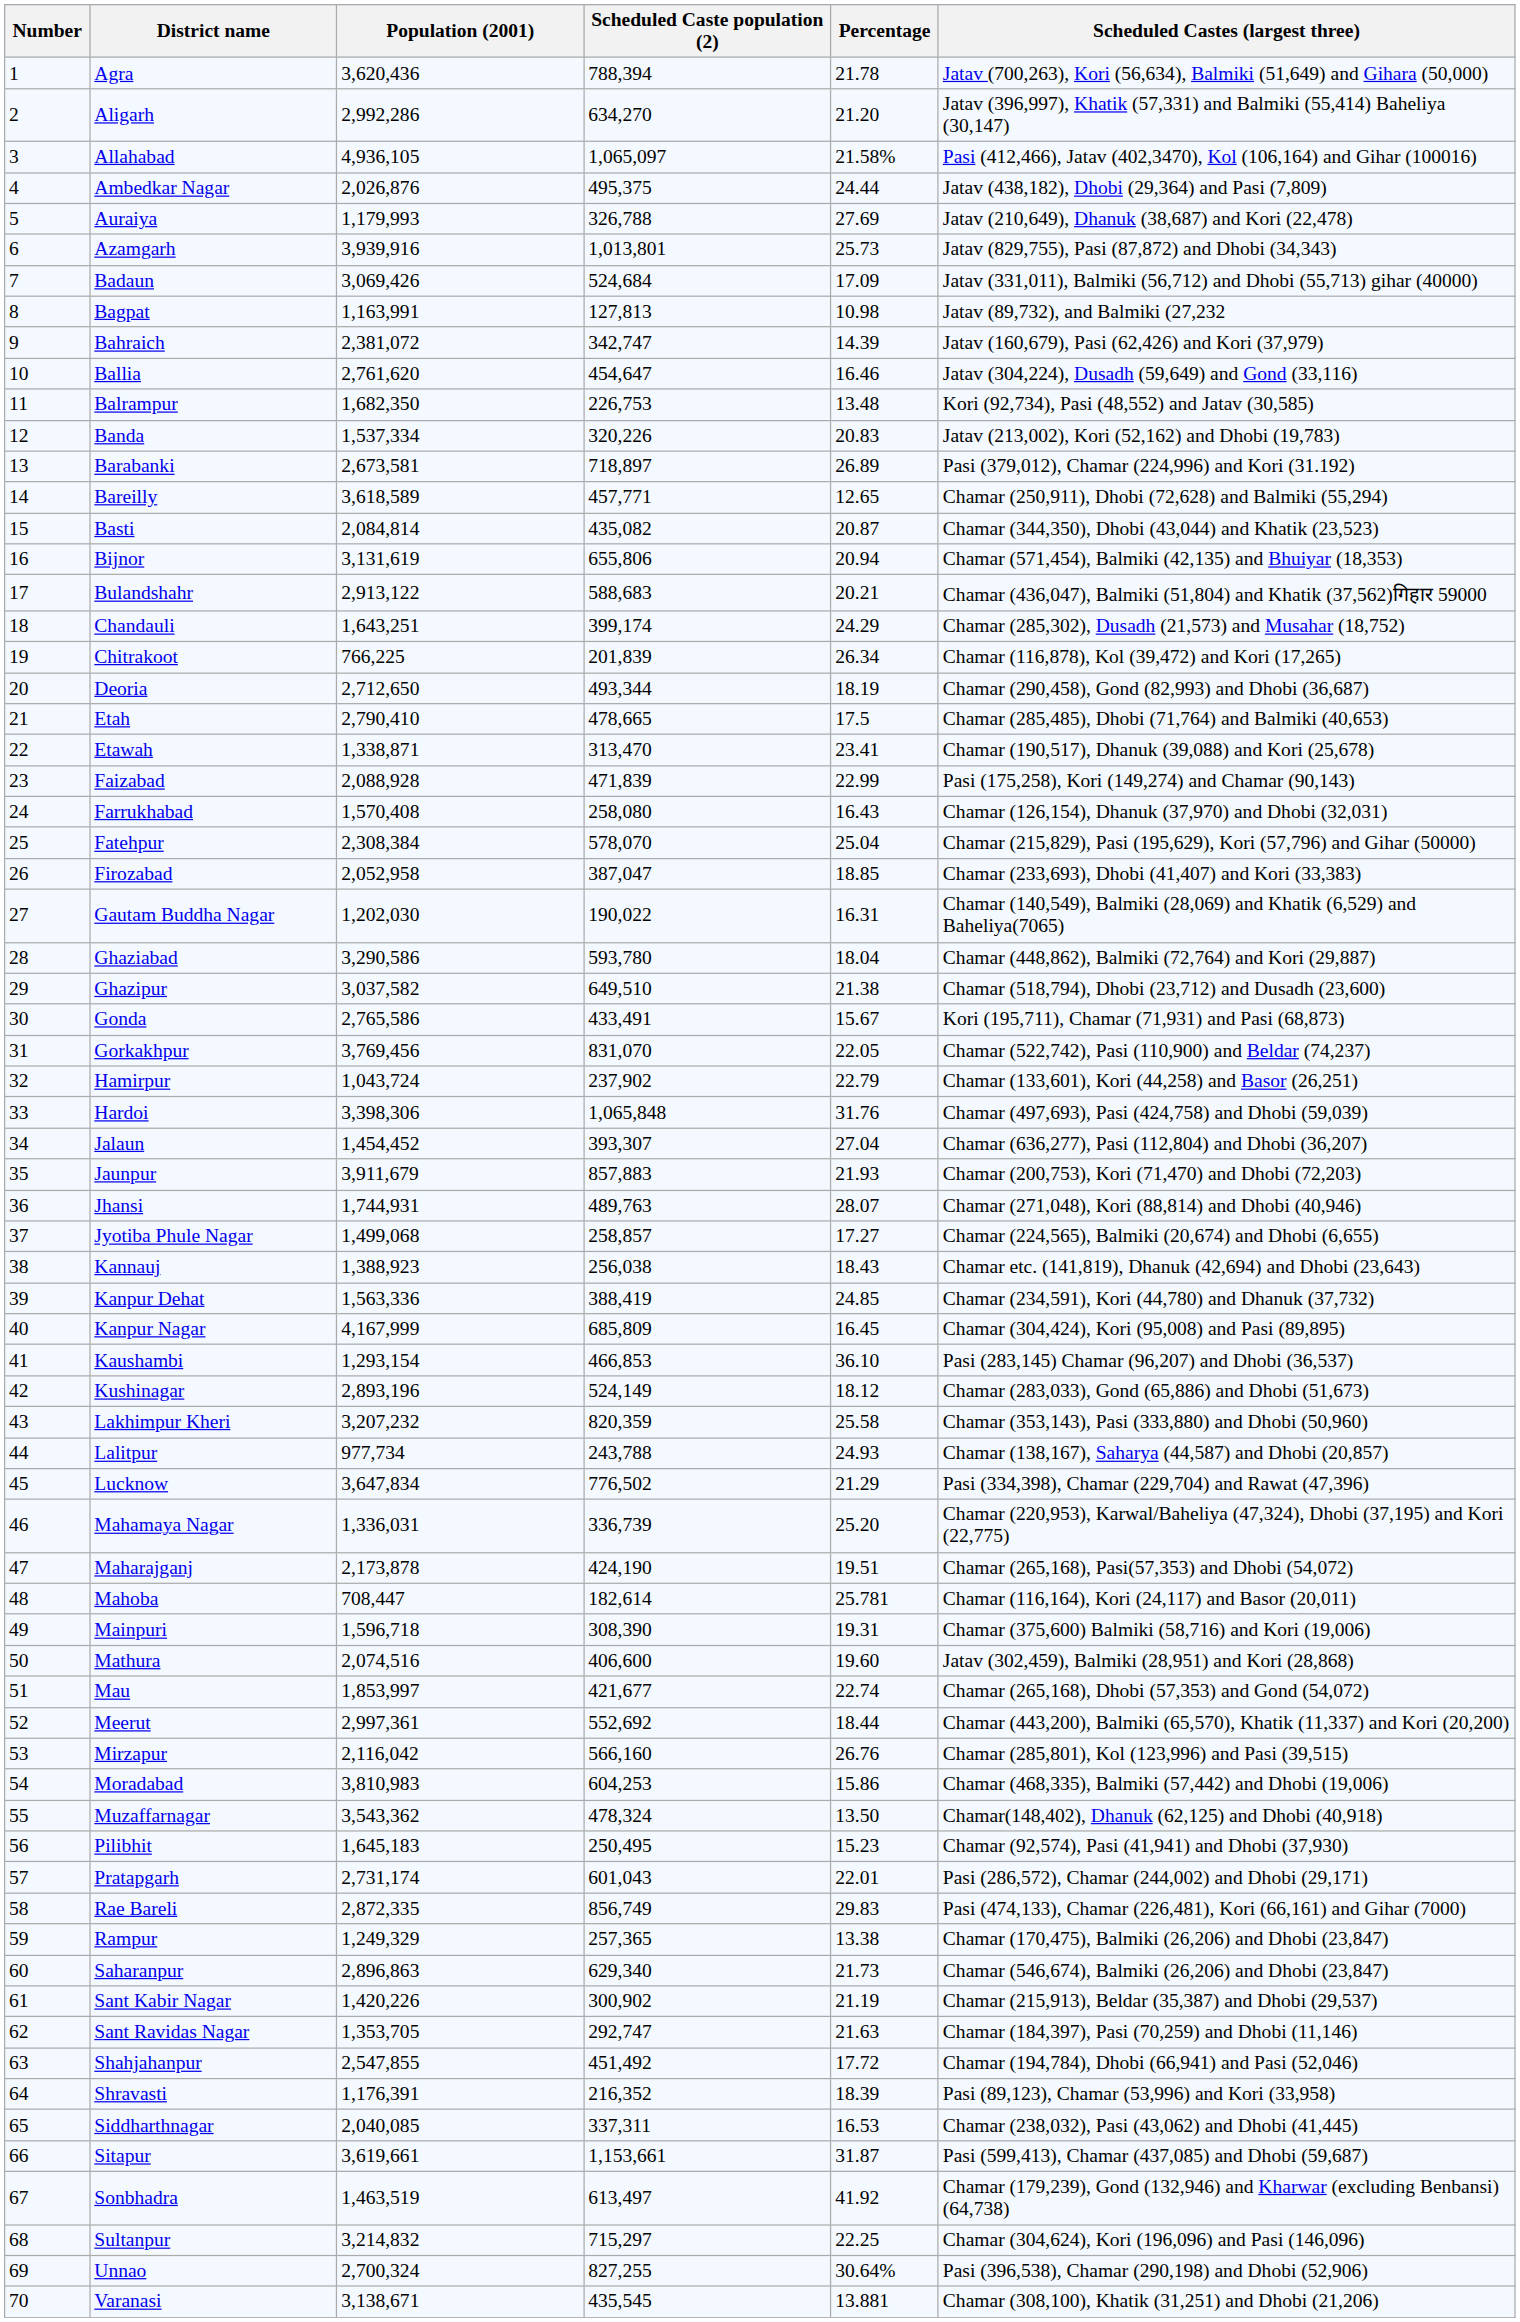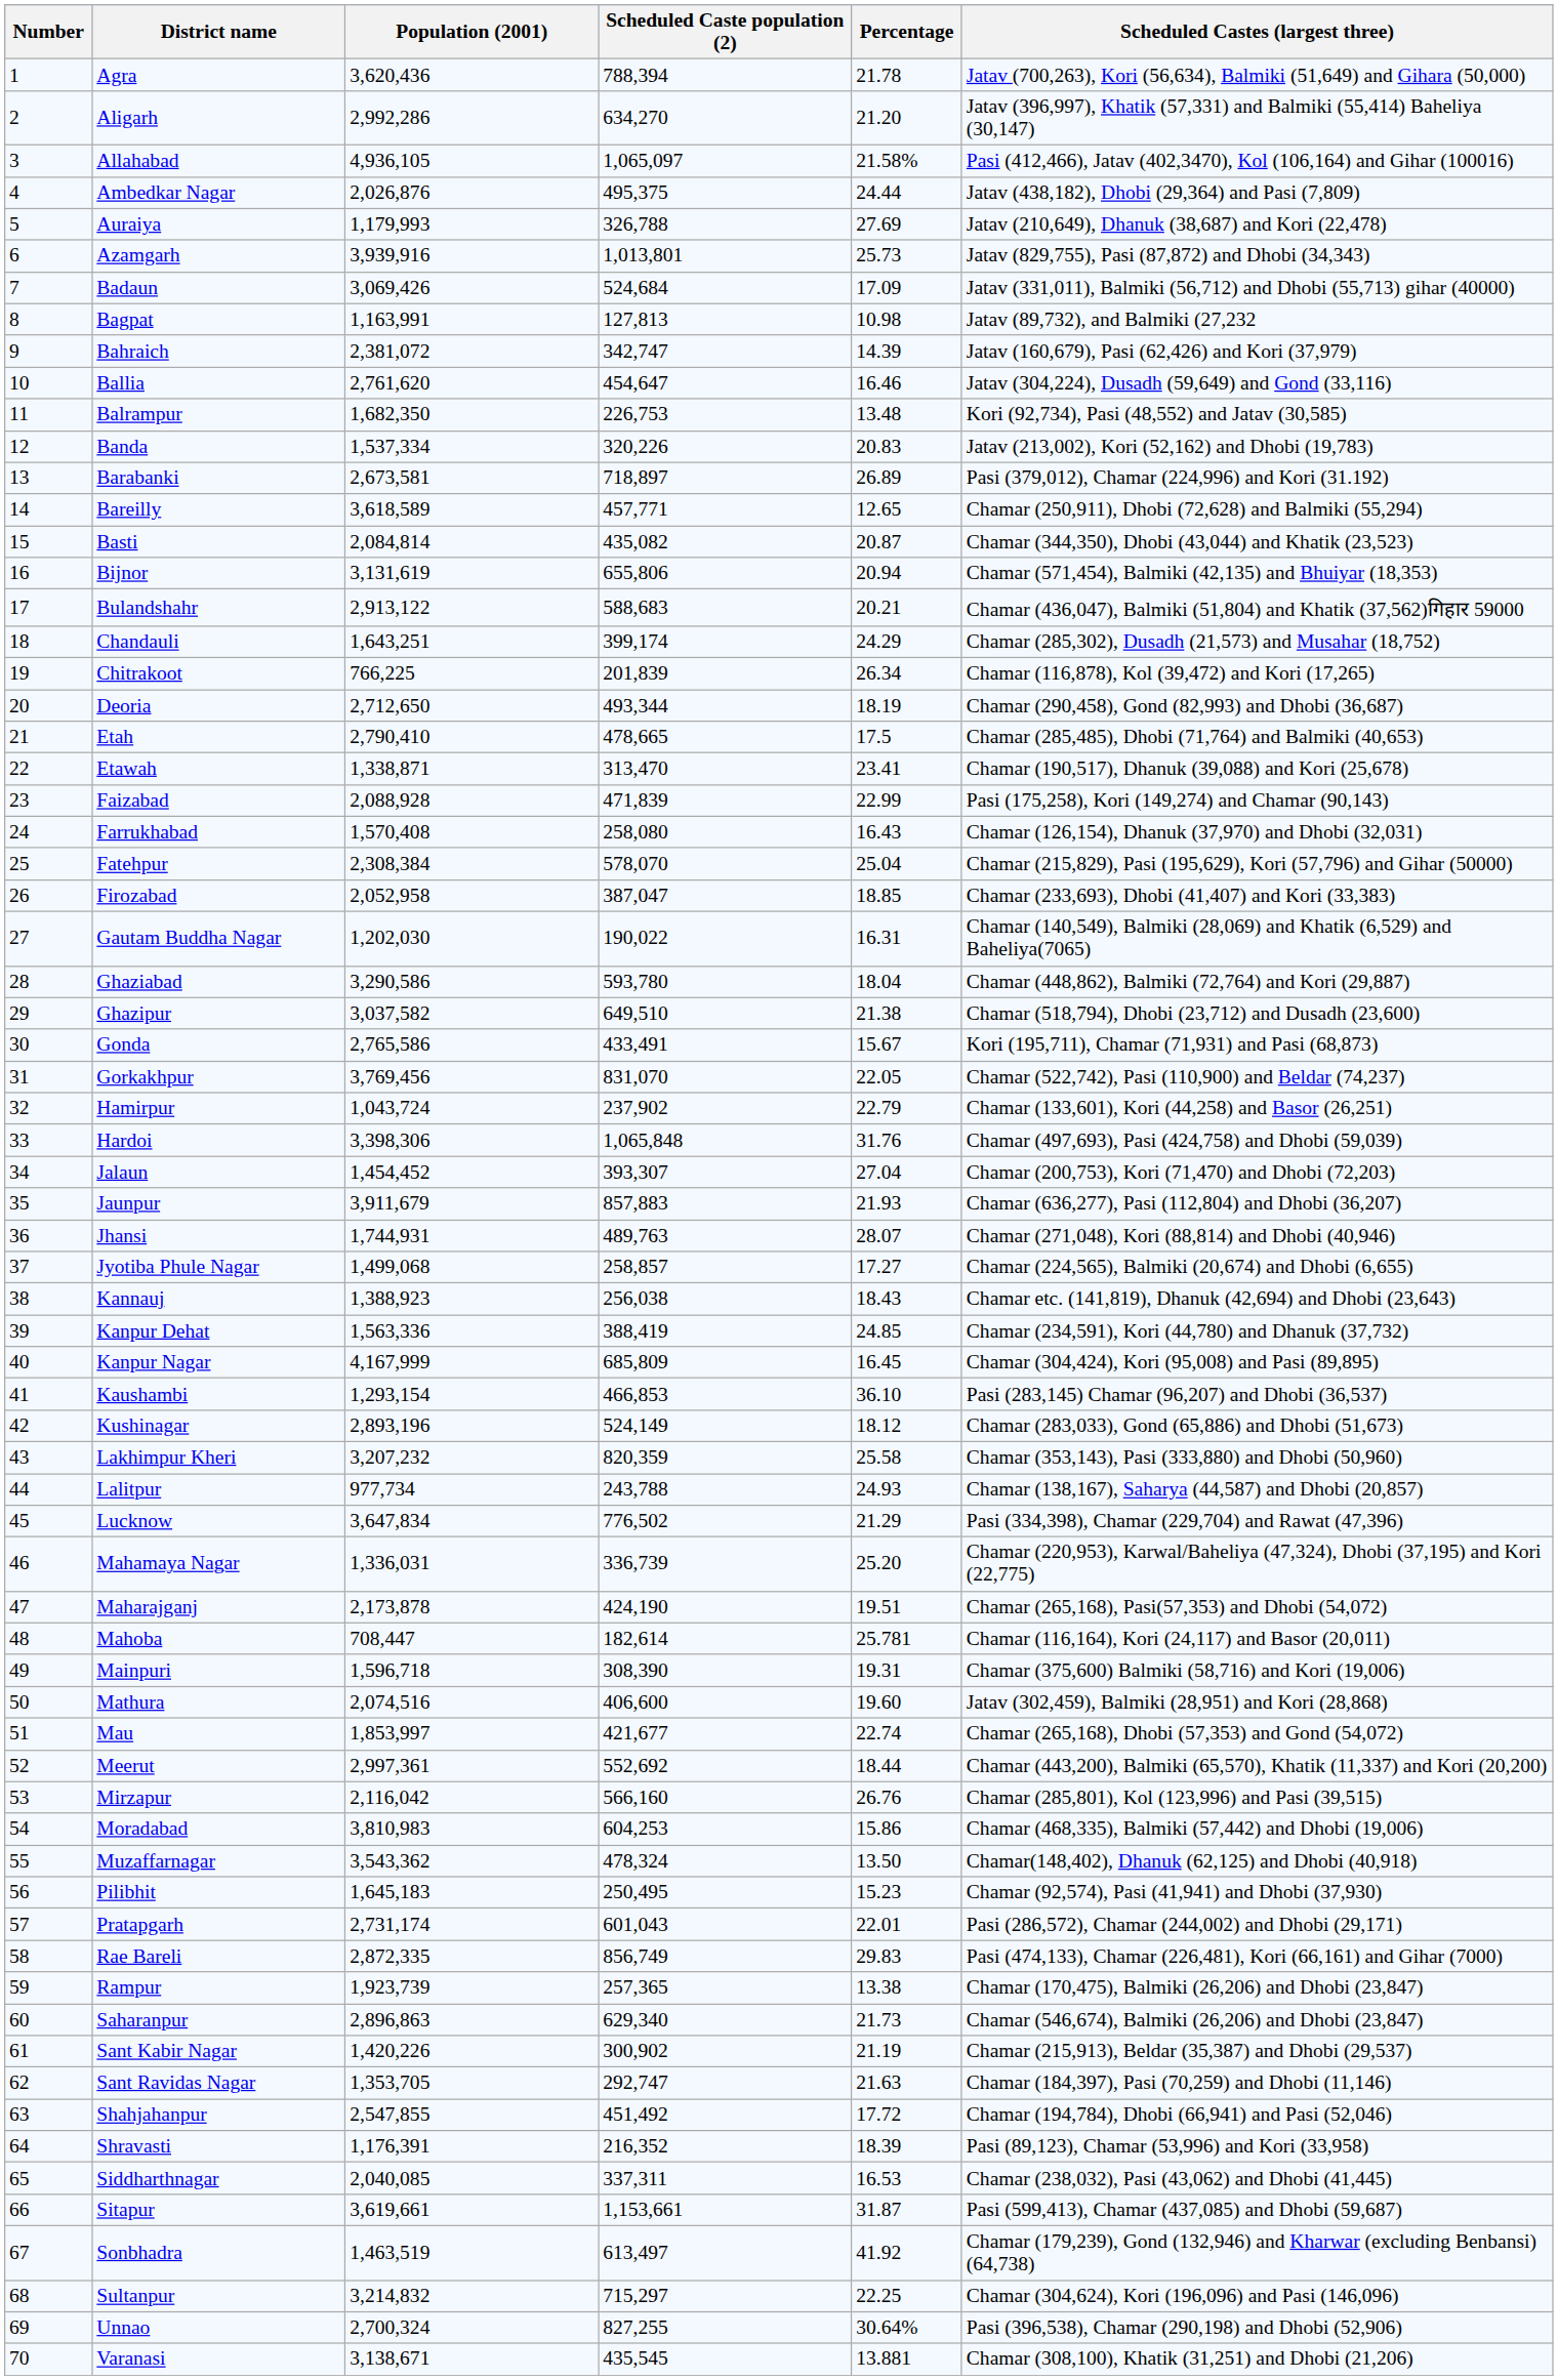Jalaun | Scheduled Castes (largest three): Chamar (636,277), Pasi (112,804) and Dhobi (36,207) -> Chamar (200,753), Kori (71,470) and Dhobi (72,203)
Jaunpur | Scheduled Castes (largest three): Chamar (200,753), Kori (71,470) and Dhobi (72,203) -> Chamar (636,277), Pasi (112,804) and Dhobi (36,207)
Rampur | Population (2001): 1,249,329 -> 1,923,739
